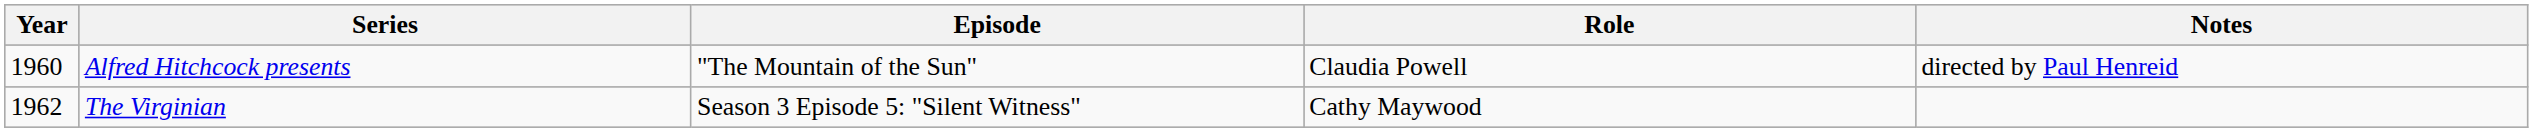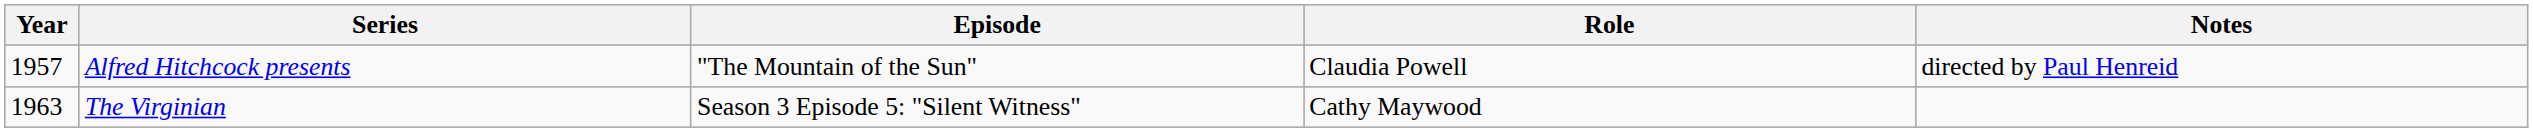Alfred Hitchcock presents | Year: 1960 -> 1957
The Virginian | Year: 1962 -> 1963
